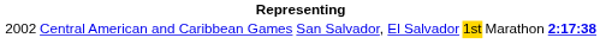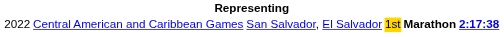Central American and Caribbean Games | column 1: 2002 -> 2022
Central American and Caribbean Games | column 5: normal -> bold
